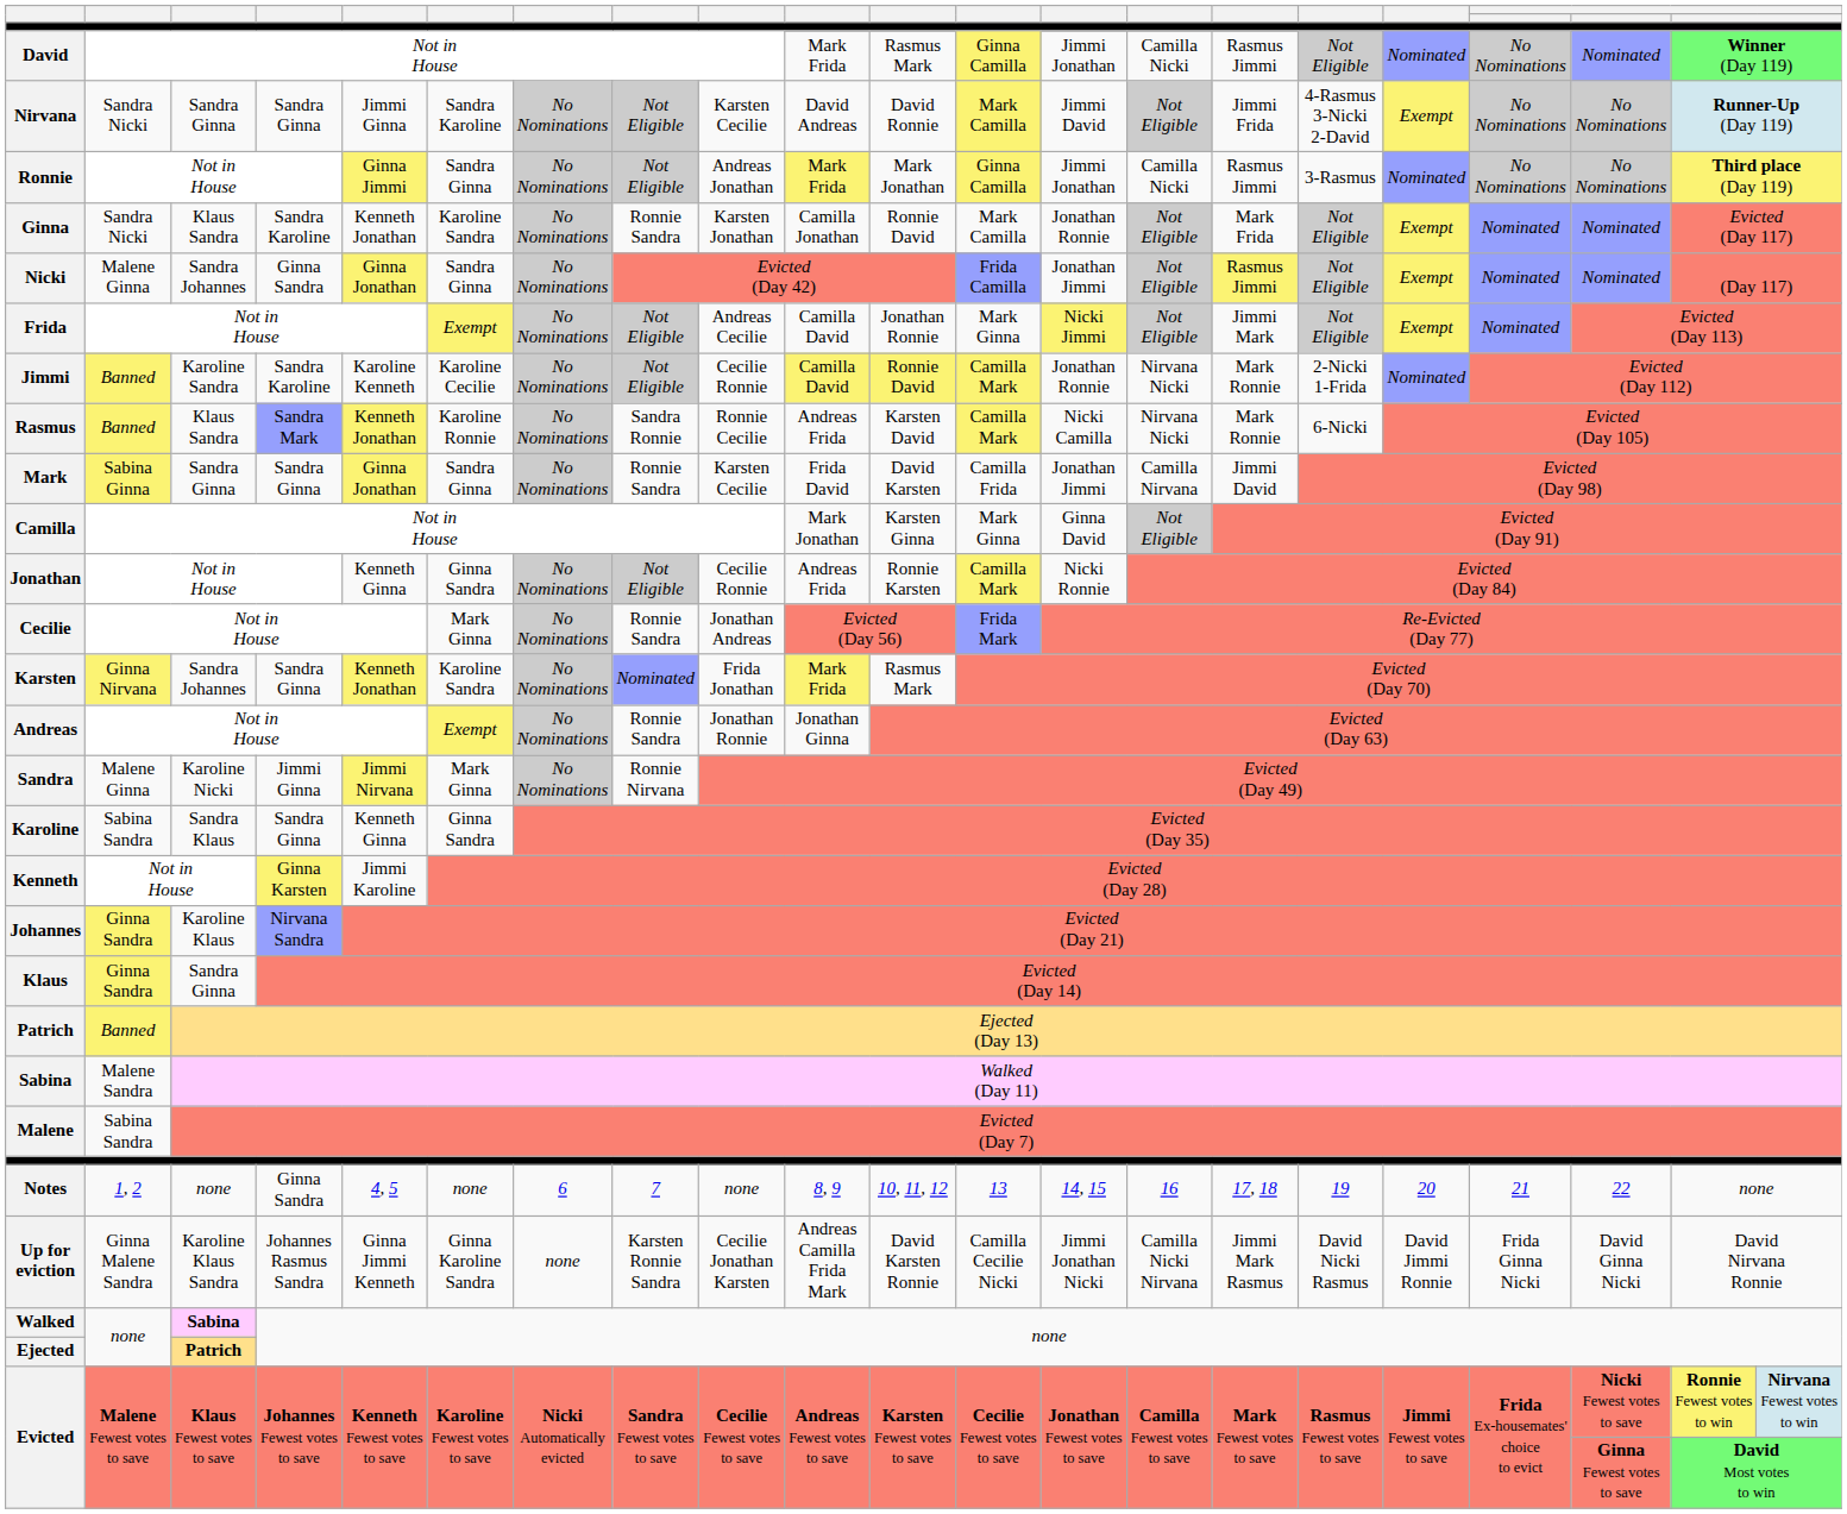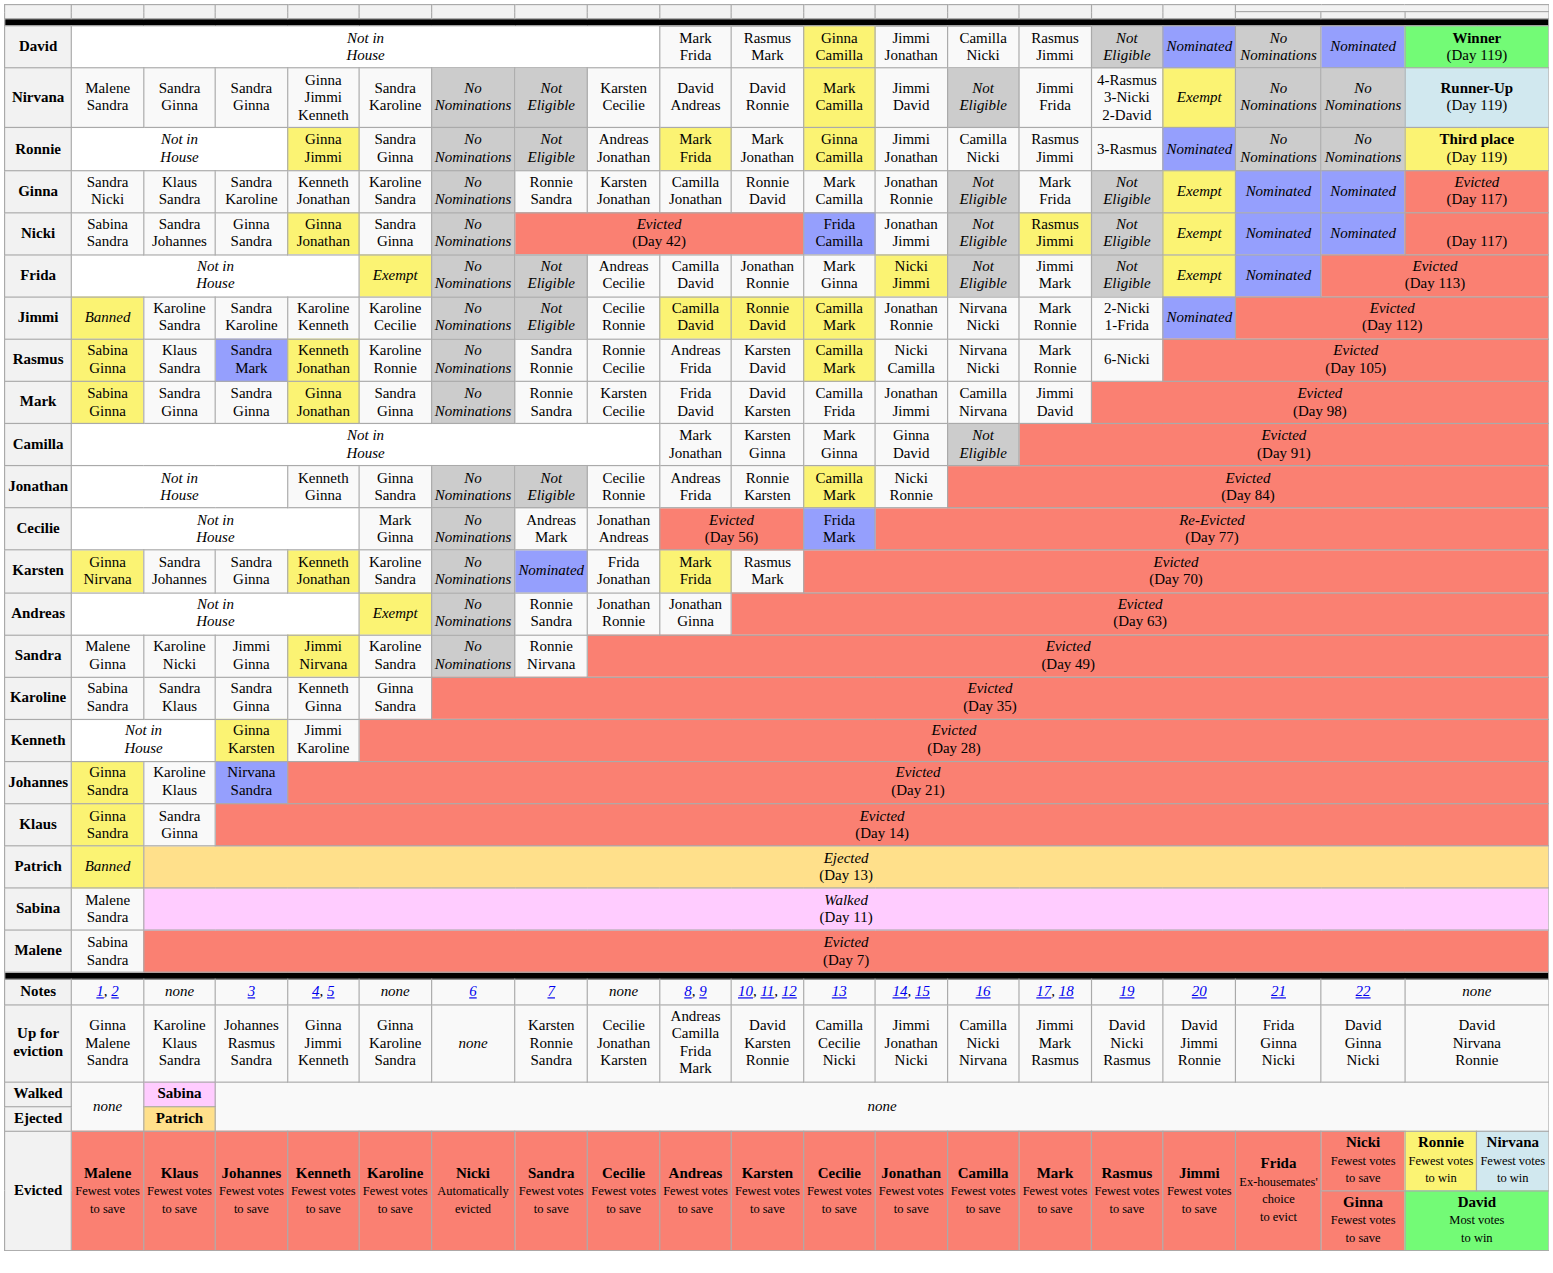Nirvana | column 2: Sandra Nicki -> Malene Sandra
Nirvana | column 5: Jimmi Ginna -> Ginna Jimmi Kenneth
Nicki | column 2: Malene Ginna -> Sabina Sandra
Rasmus | column 2: Banned -> Sabina Ginna
Cecilie | column 8: Ronnie Sandra -> Andreas Mark
Sandra | column 6: Mark Ginna -> Karoline Sandra
Notes | column 4: Ginna Sandra -> 3
